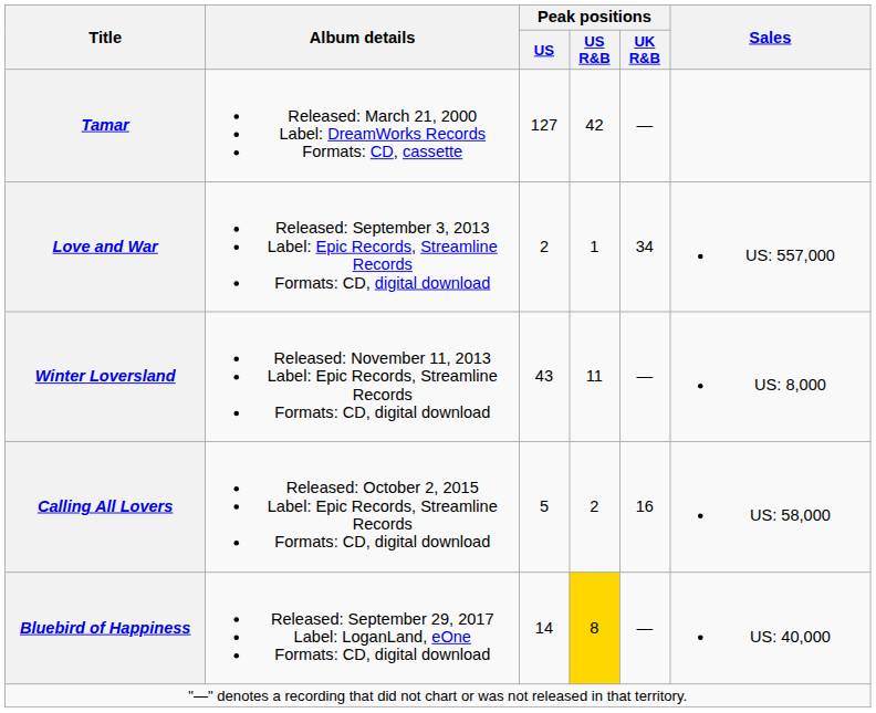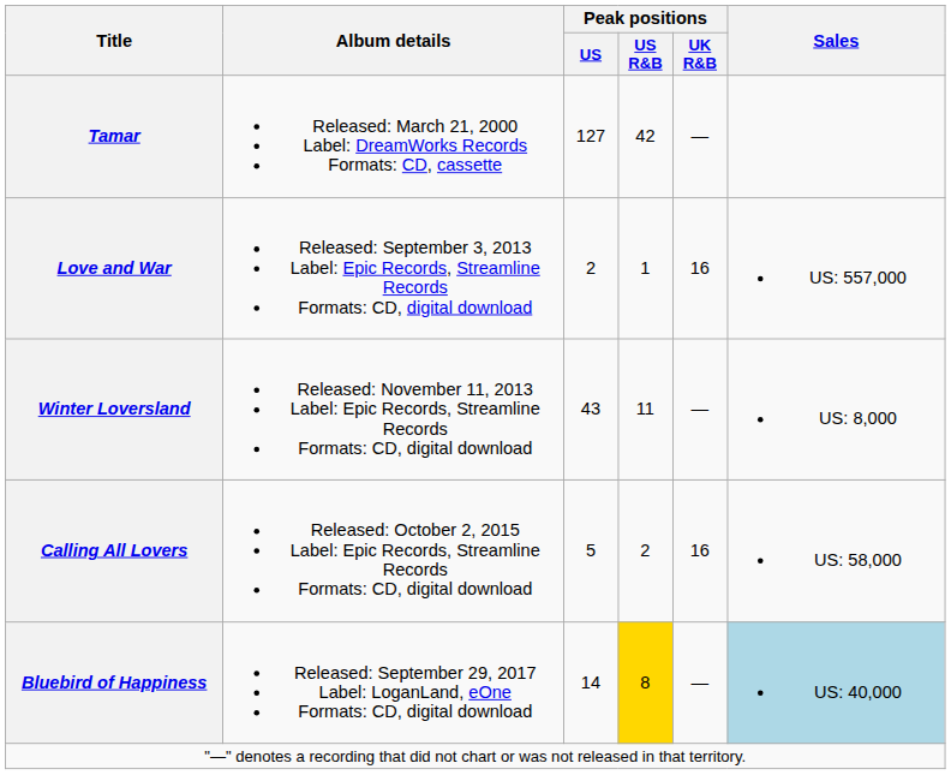Love and War | Peak positions / UK R&B: 34 -> 16
Bluebird of Happiness | Sales: no background -> lightblue background
